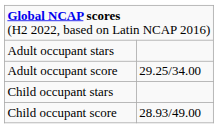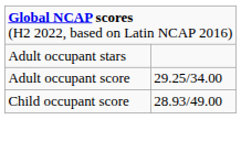- row: Child occupant stars
